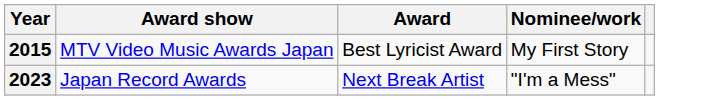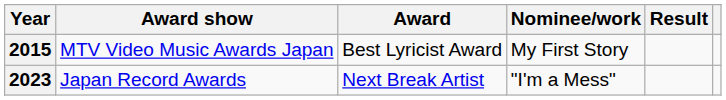+ column: Result
